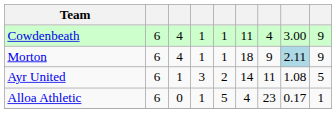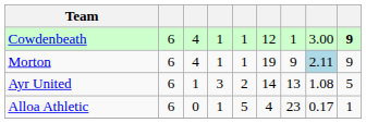Cowdenbeath | column 6: 11 -> 12
Cowdenbeath | column 7: 4 -> 1
Cowdenbeath | column 9: normal -> bold
Morton | column 6: 18 -> 19
Ayr United | column 7: 11 -> 13
